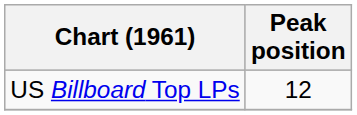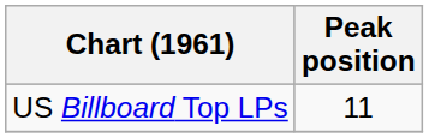US Billboard Top LPs | Peak position: 12 -> 11
